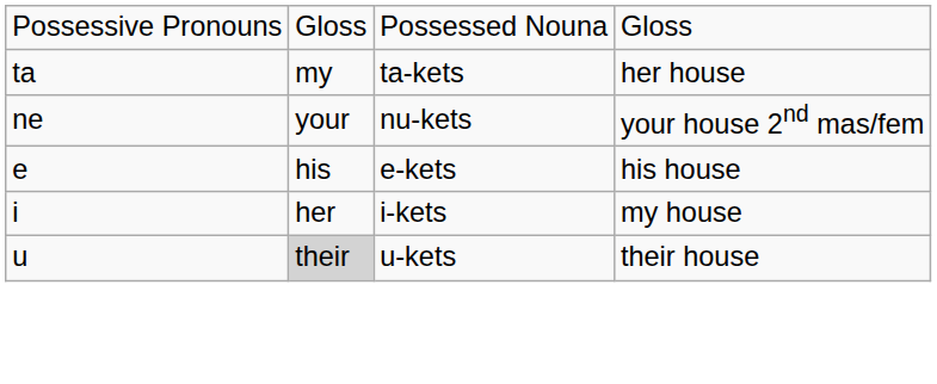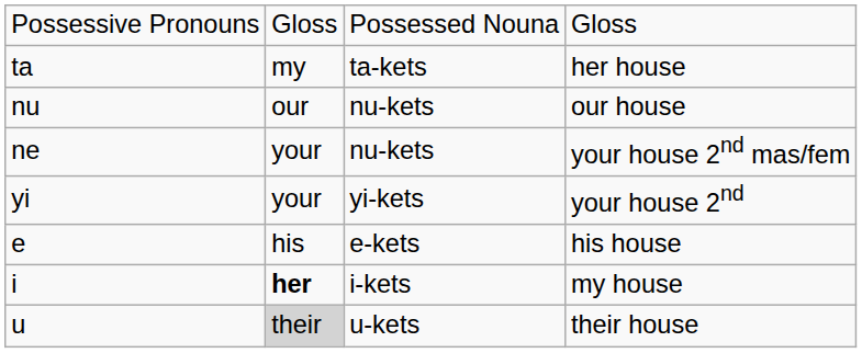+ row: nu | our | nu-kets | our house
+ row: yi | your | yi-kets | your house 2nd
i | column 2: normal -> bold
